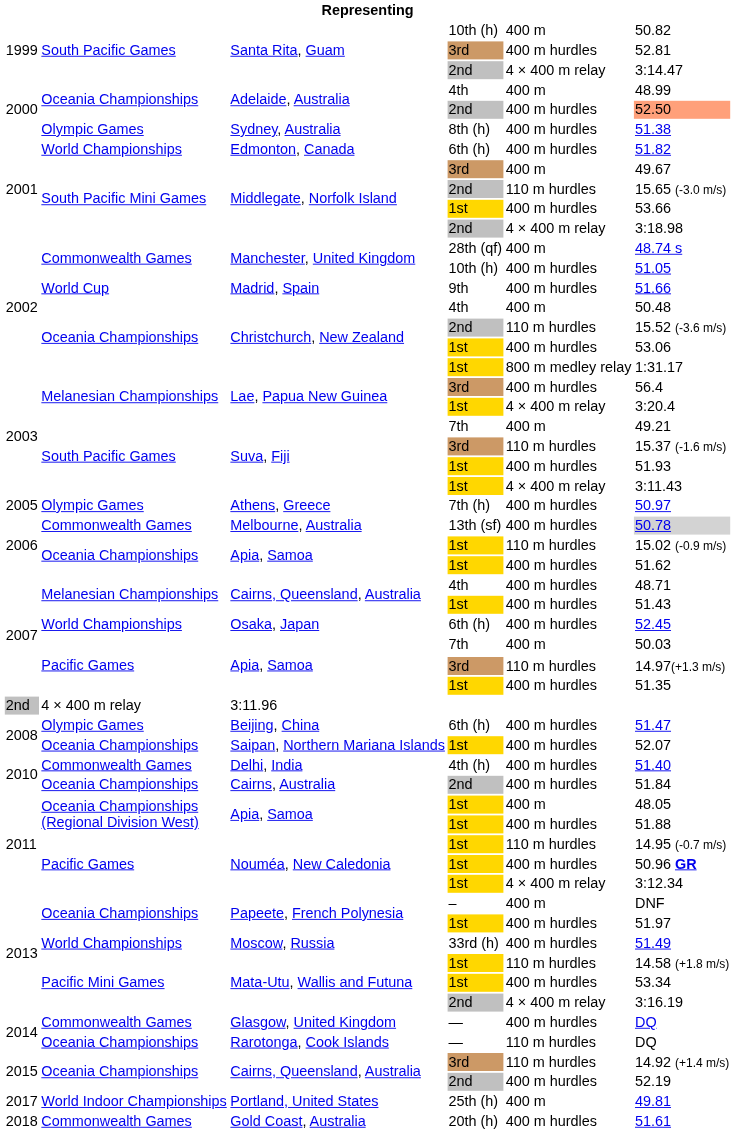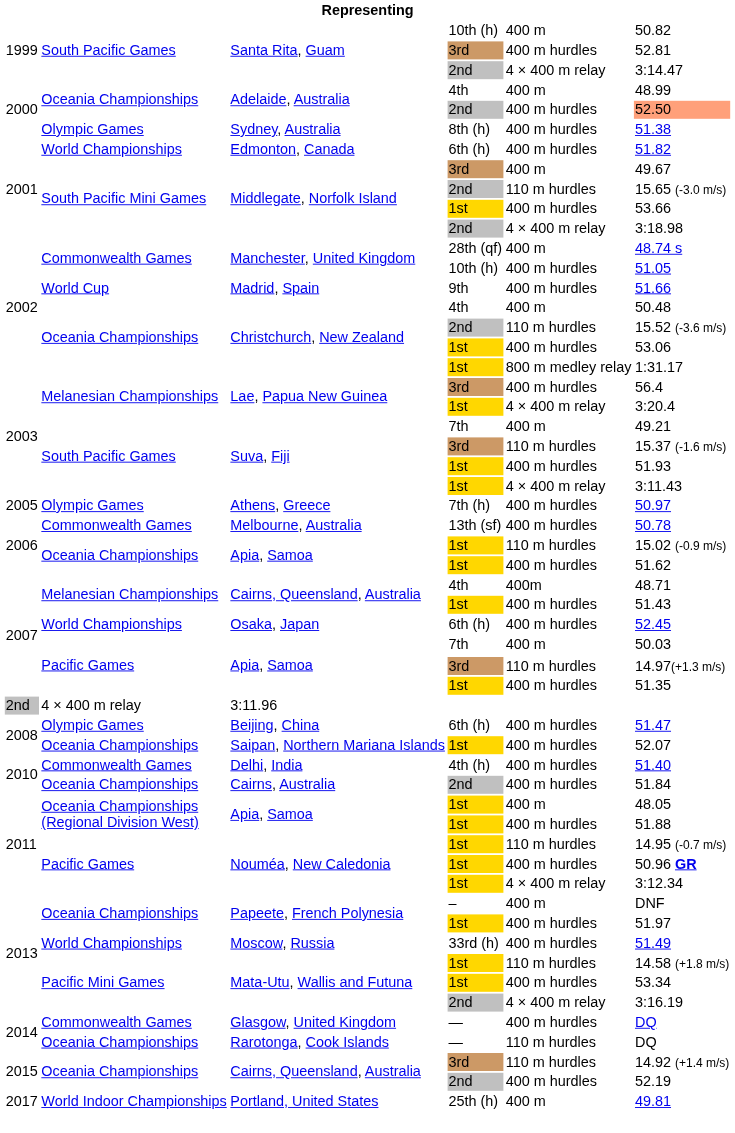Melbourne, Australia | column 6: lightgrey background -> no background
Cairns, Queensland, Australia / 4th | column 5: 400 m hurdles -> 400m
- row: 2018 | Commonwealth Games | Gold Coast, Australia | 20th (h) | 400 m hurdles | 51.61
